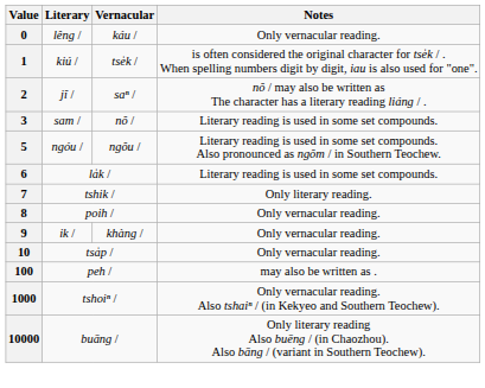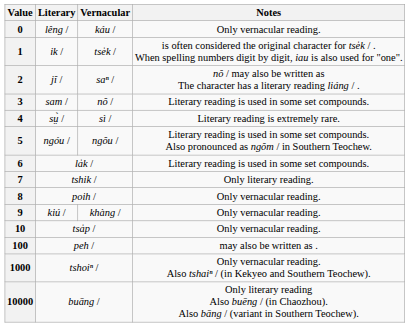1 | Literary: kiú / -> ik /
+ row: 4 | sṳ̀ / | sì / | Literary reading is extremely rare.
9 | Literary: ik / -> kiú /
